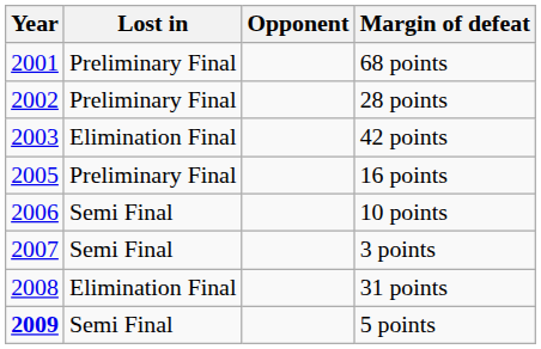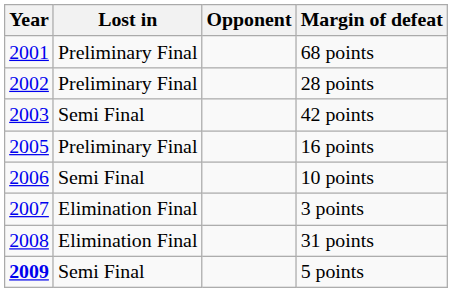42 points | Lost in: Elimination Final -> Semi Final
3 points | Lost in: Semi Final -> Elimination Final
